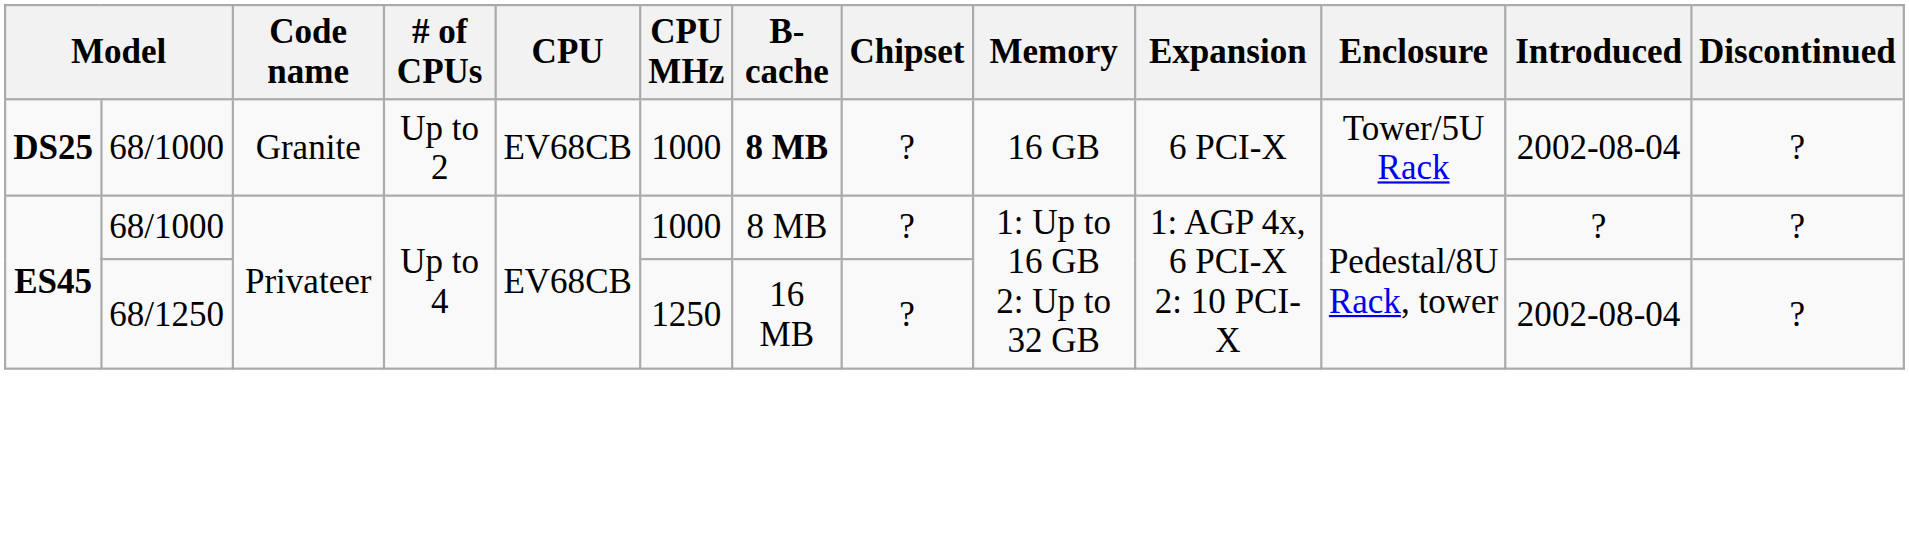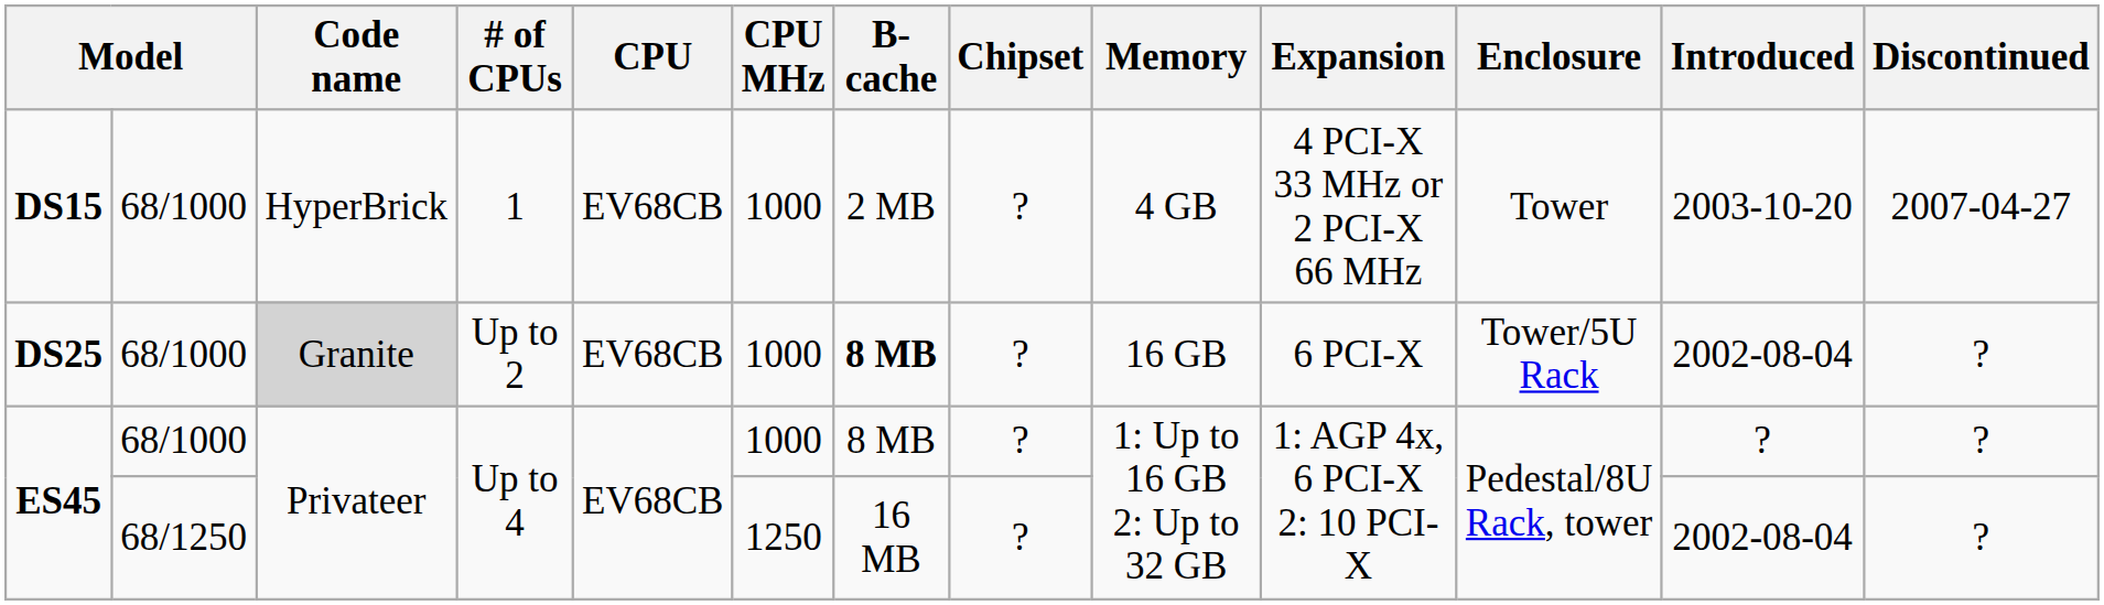+ row: DS15 | 68/1000 | HyperBrick | 1 | EV68CB | 1000 | 2 MB | ? | 4 GB | 4 PCI-X 33 MHz or 2 PCI-X 66 MHz | Tower | 2003-10-20 | 2007-04-27
DS25 | Code name: no background -> lightgrey background
